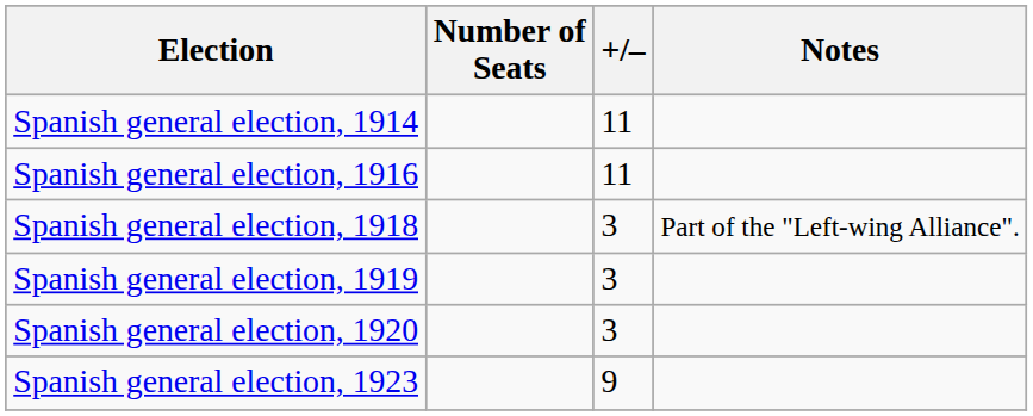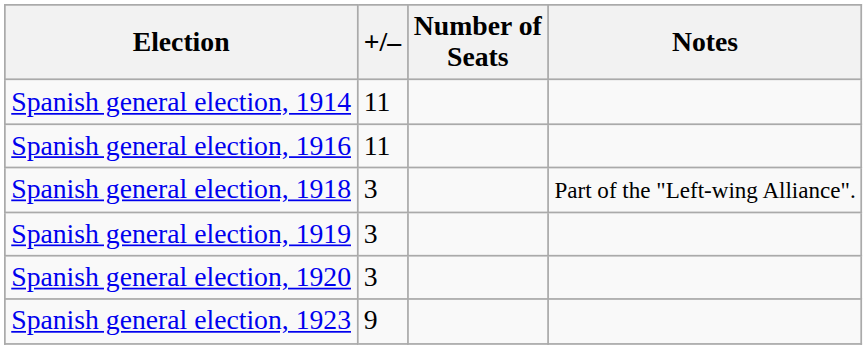columns swapped: Number of Seats <-> +/–
